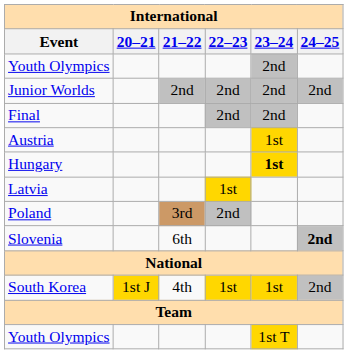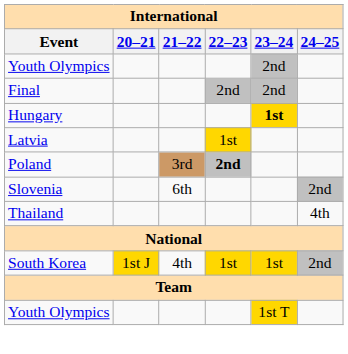- row: Junior Worlds | 2nd | 2nd | 2nd | 2nd
- row: Austria | 1st
Poland | 22–23: normal -> bold
Slovenia | 24–25: bold -> normal
+ row: Thailand | 4th
